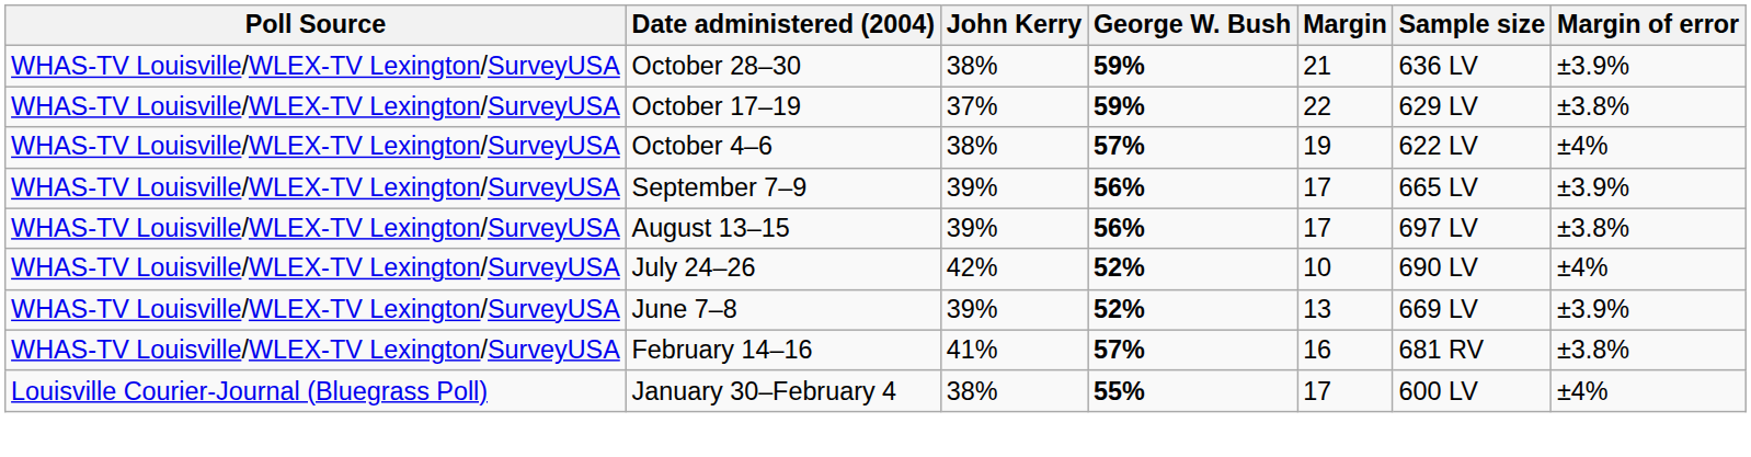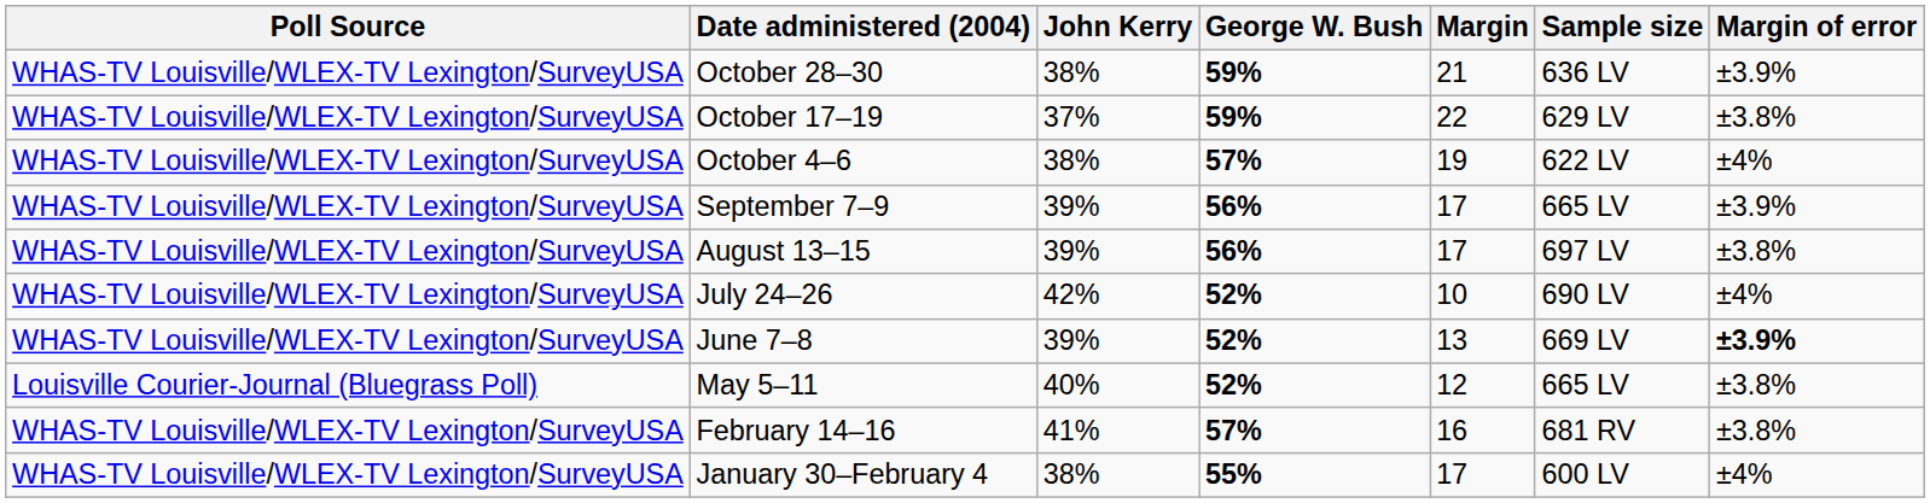June 7–8 | Margin of error: normal -> bold
+ row: Louisville Courier-Journal (Bluegrass Poll) | May 5–11 | 40% | 52% | 12 | 665 LV | ±3.8%
January 30–February 4 | Poll Source: Louisville Courier-Journal (Bluegrass Poll) -> WHAS-TV Louisville/WLEX-TV Lexington/SurveyUSA
